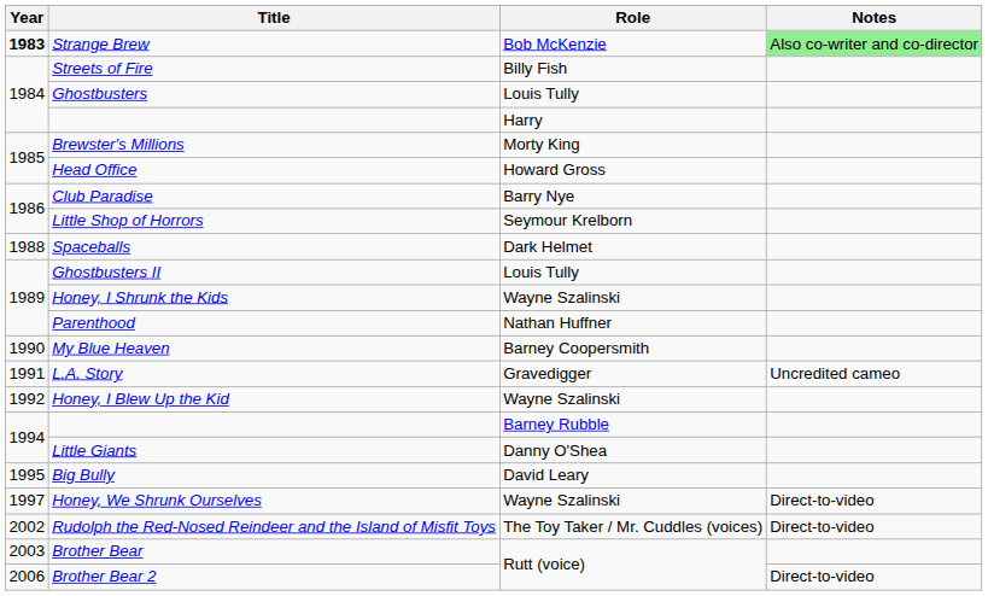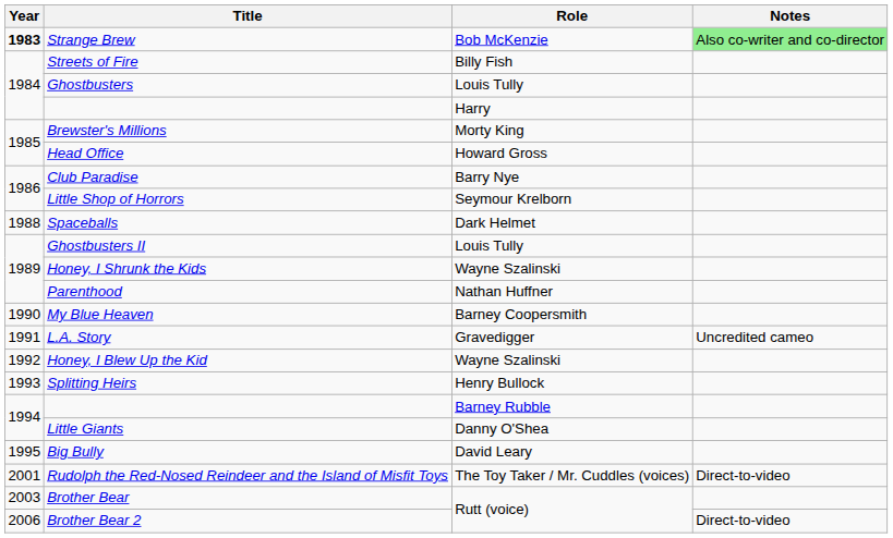+ row: 1993 | Splitting Heirs | Henry Bullock
- row: 1997 | Honey, We Shrunk Ourselves | Wayne Szalinski | Direct-to-video
Rudolph the Red-Nosed Reindeer and the Island of Misfit Toys | Year: 2002 -> 2001
